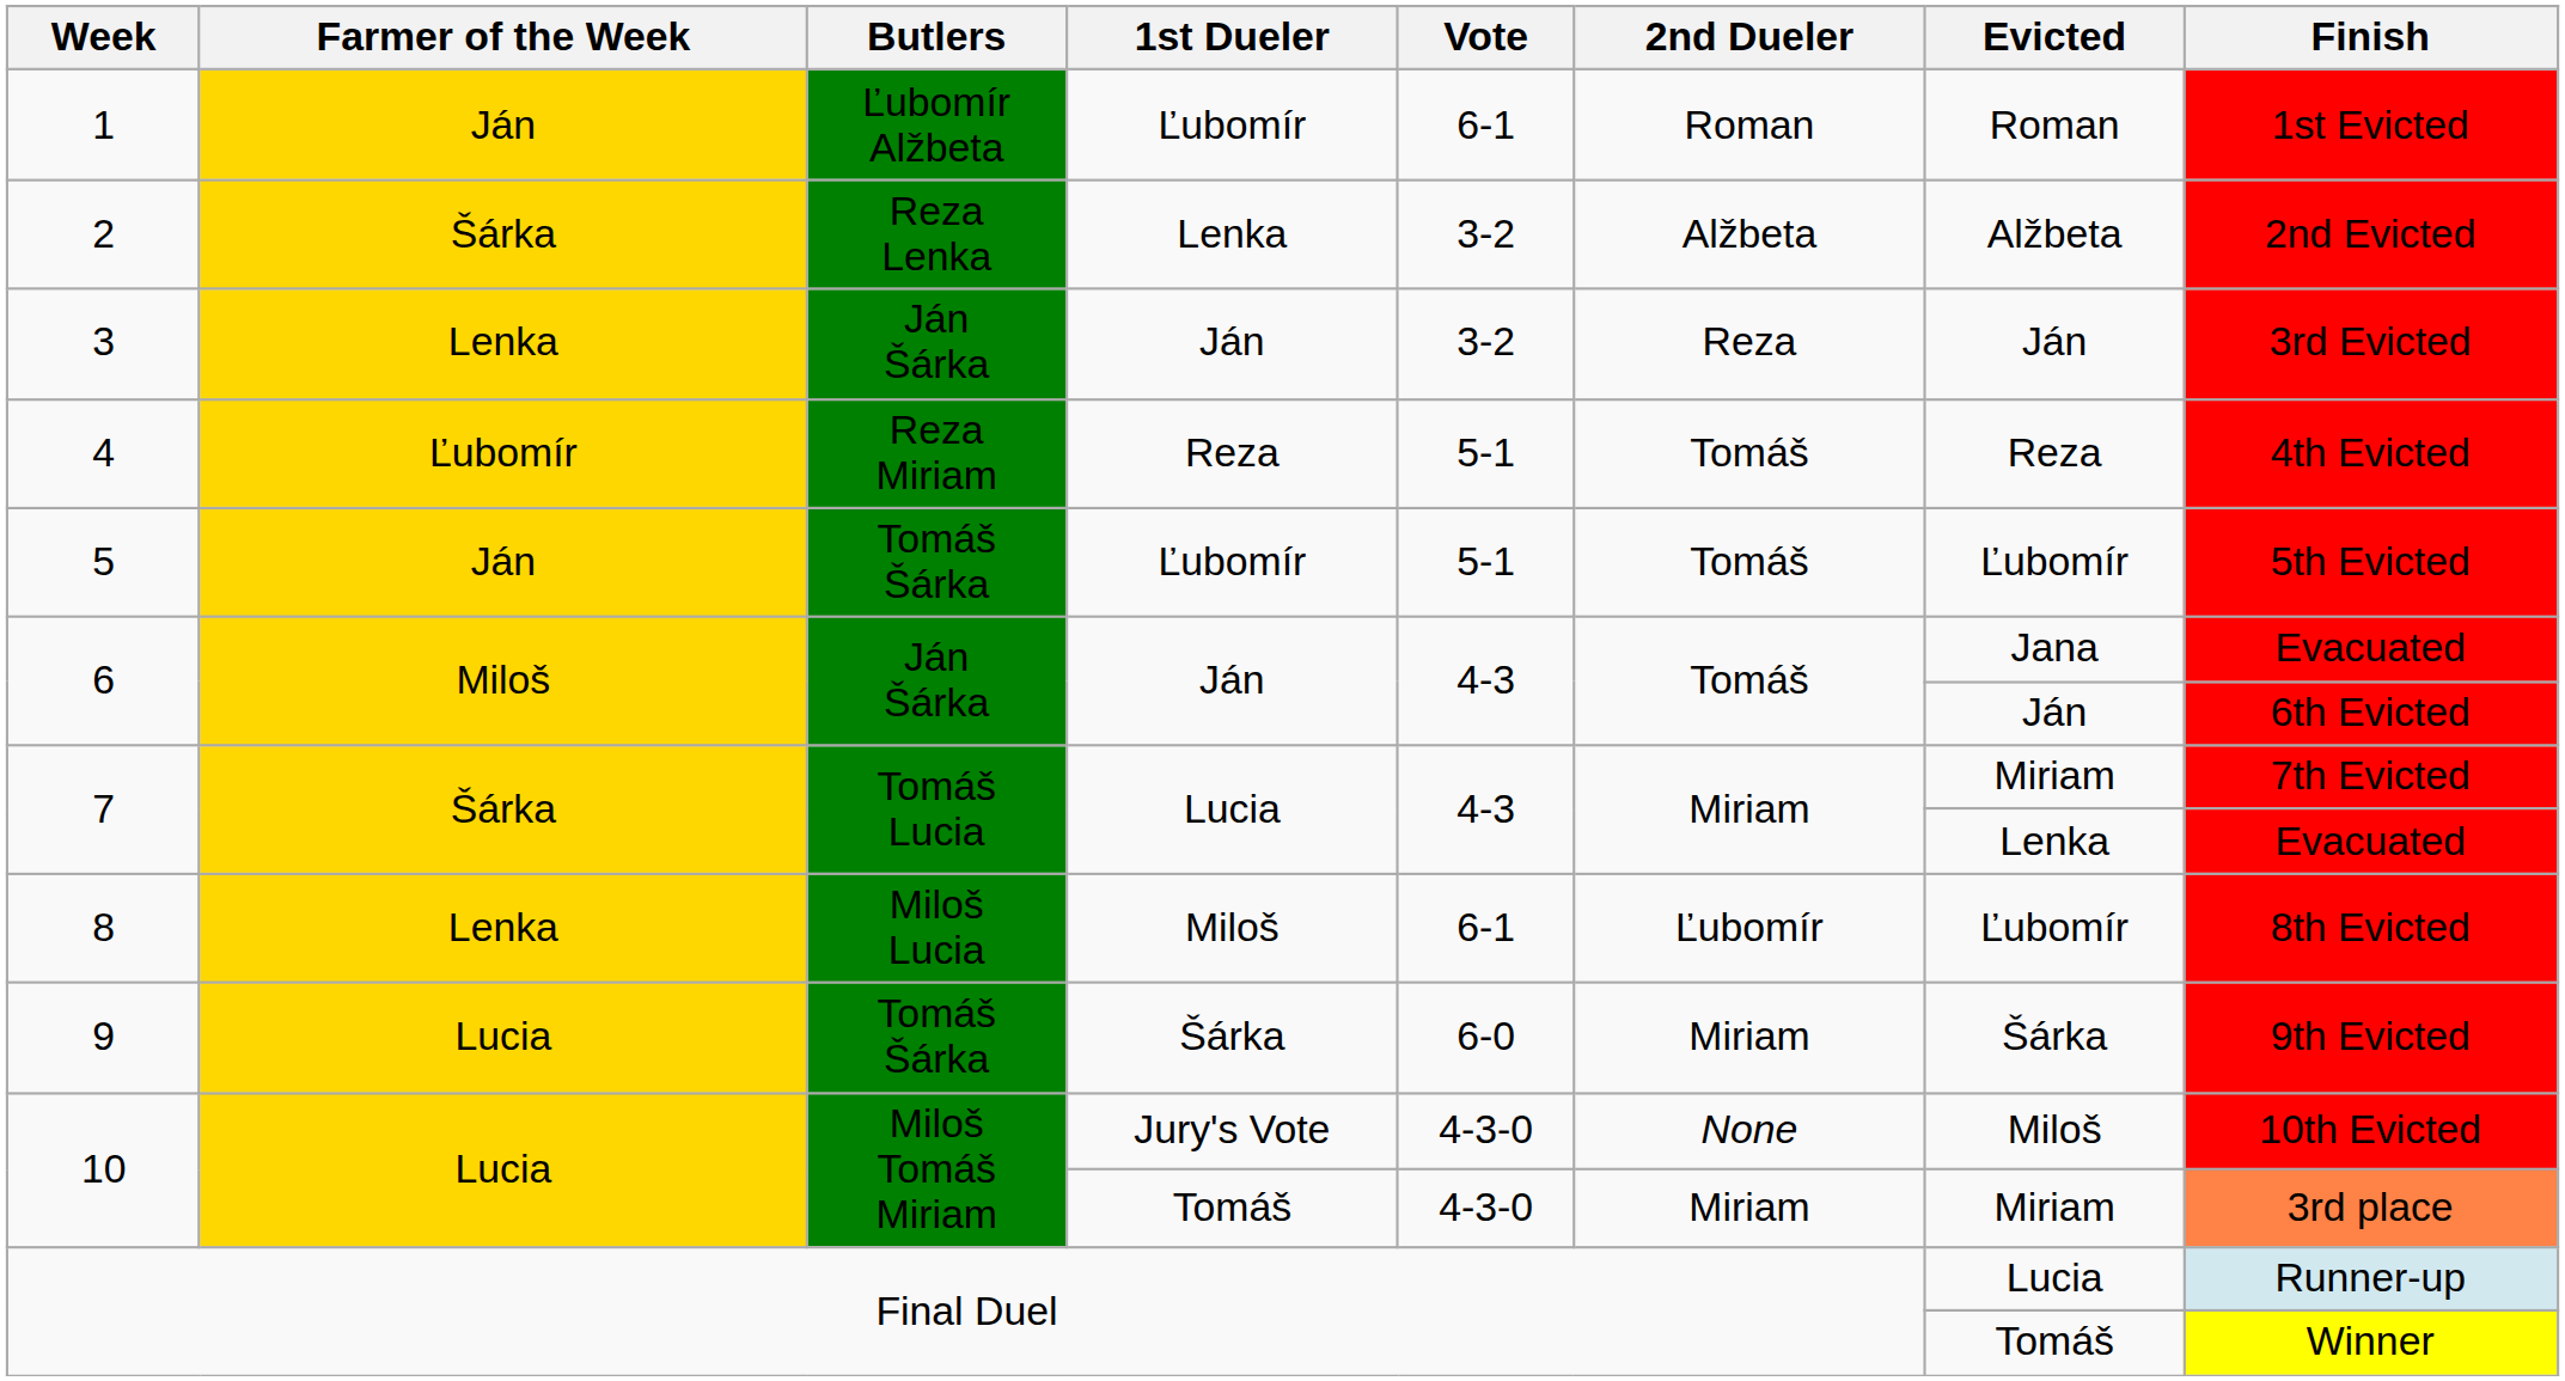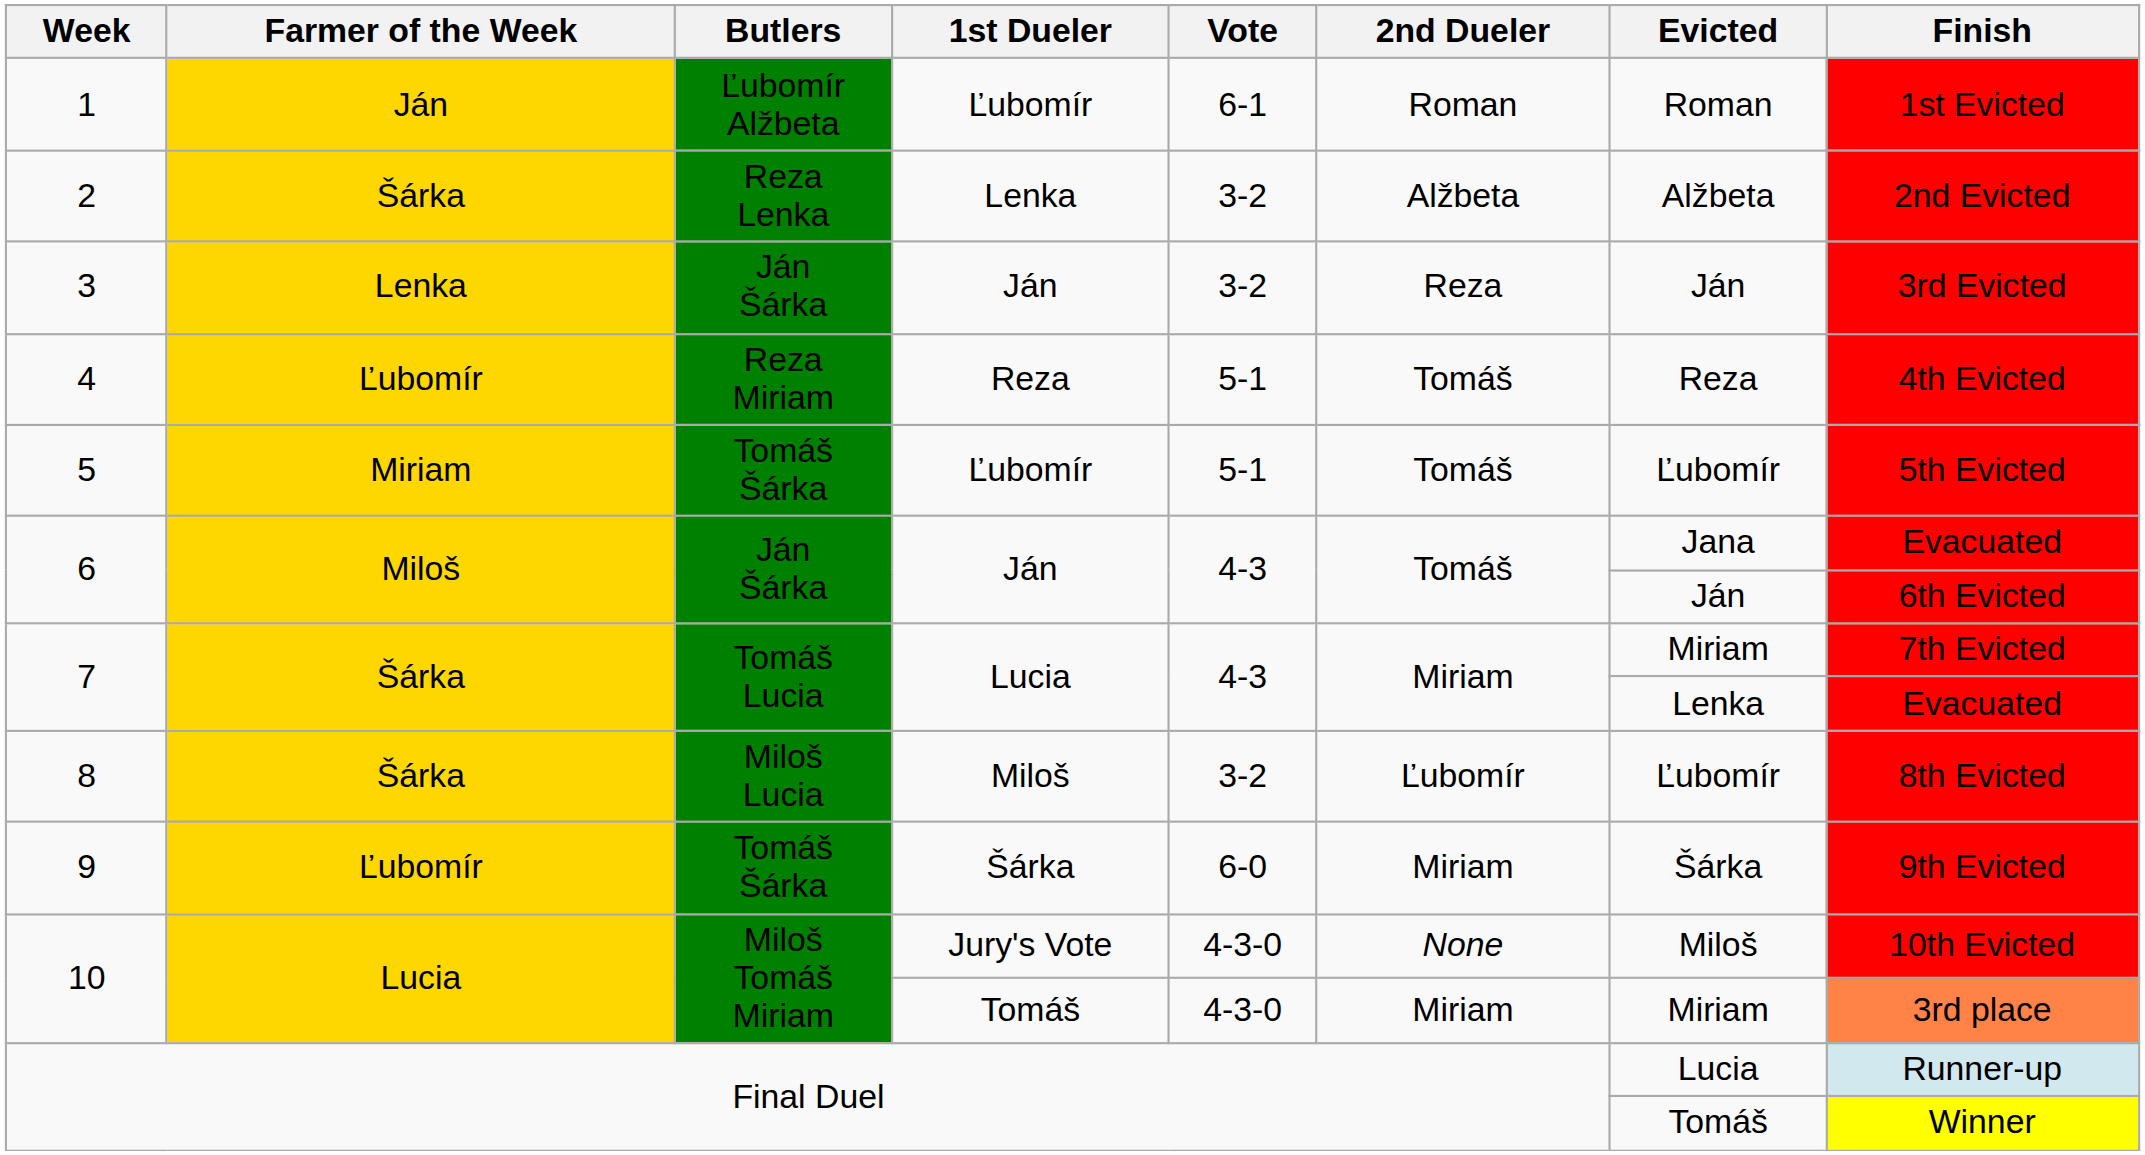5 | Farmer of the Week: Ján -> Miriam
8 | Farmer of the Week: Lenka -> Šárka
8 | Vote: 6-1 -> 3-2
9 | Farmer of the Week: Lucia -> Ľubomír
